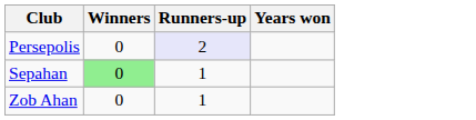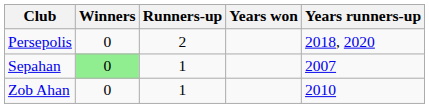+ column: Years runners-up | 2018, 2020 | 2007 | 2010
Persepolis | Runners-up: lavender background -> no background
